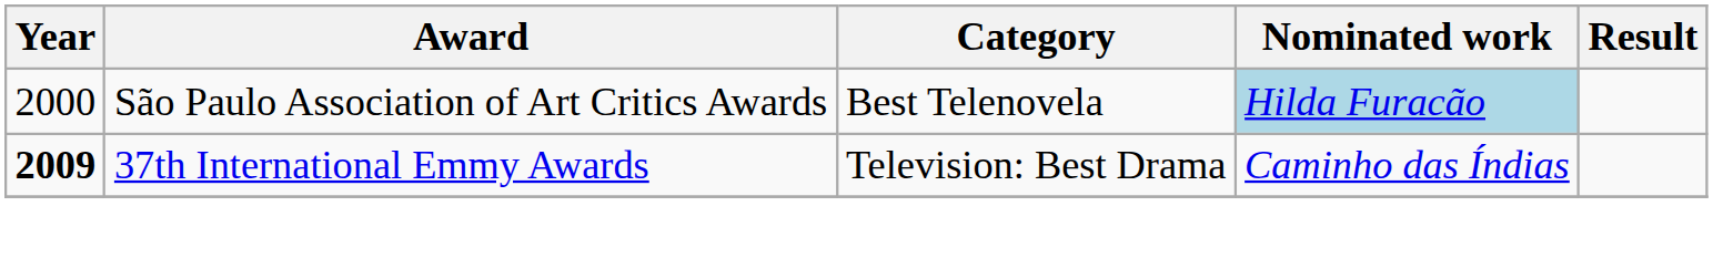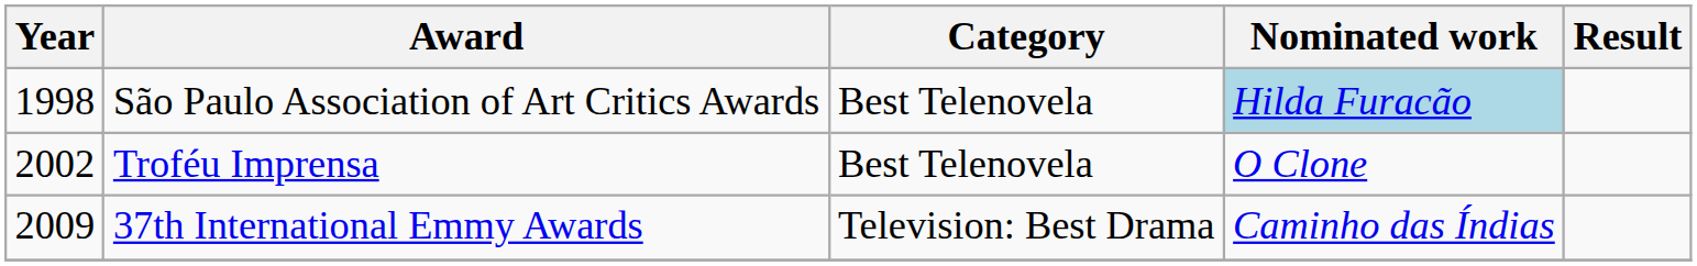São Paulo Association of Art Critics Awards | Year: 2000 -> 1998
+ row: 2002 | Troféu Imprensa | Best Telenovela | O Clone
37th International Emmy Awards | Year: bold -> normal
